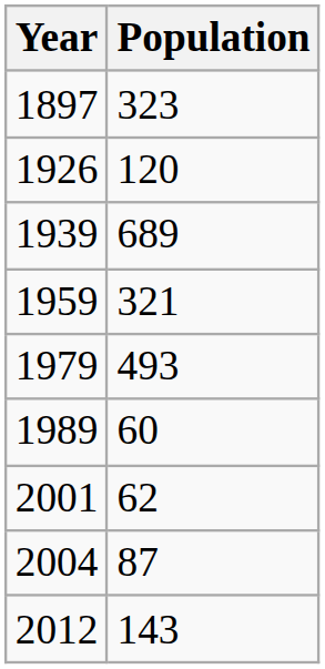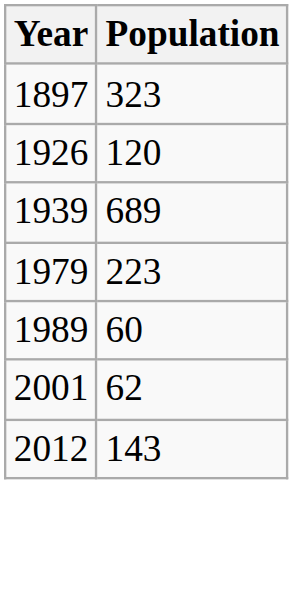- row: 1959 | 321
1979 | Population: 493 -> 223
- row: 2004 | 87
